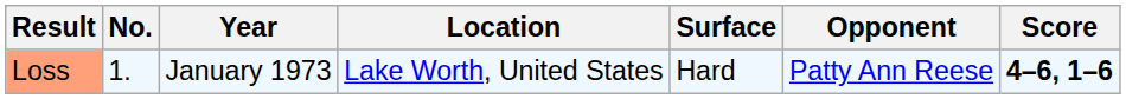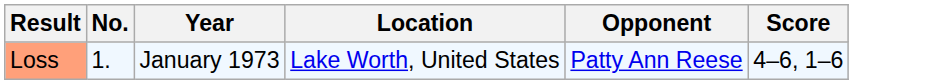- column: Surface | Hard
Loss | Score: bold -> normal
